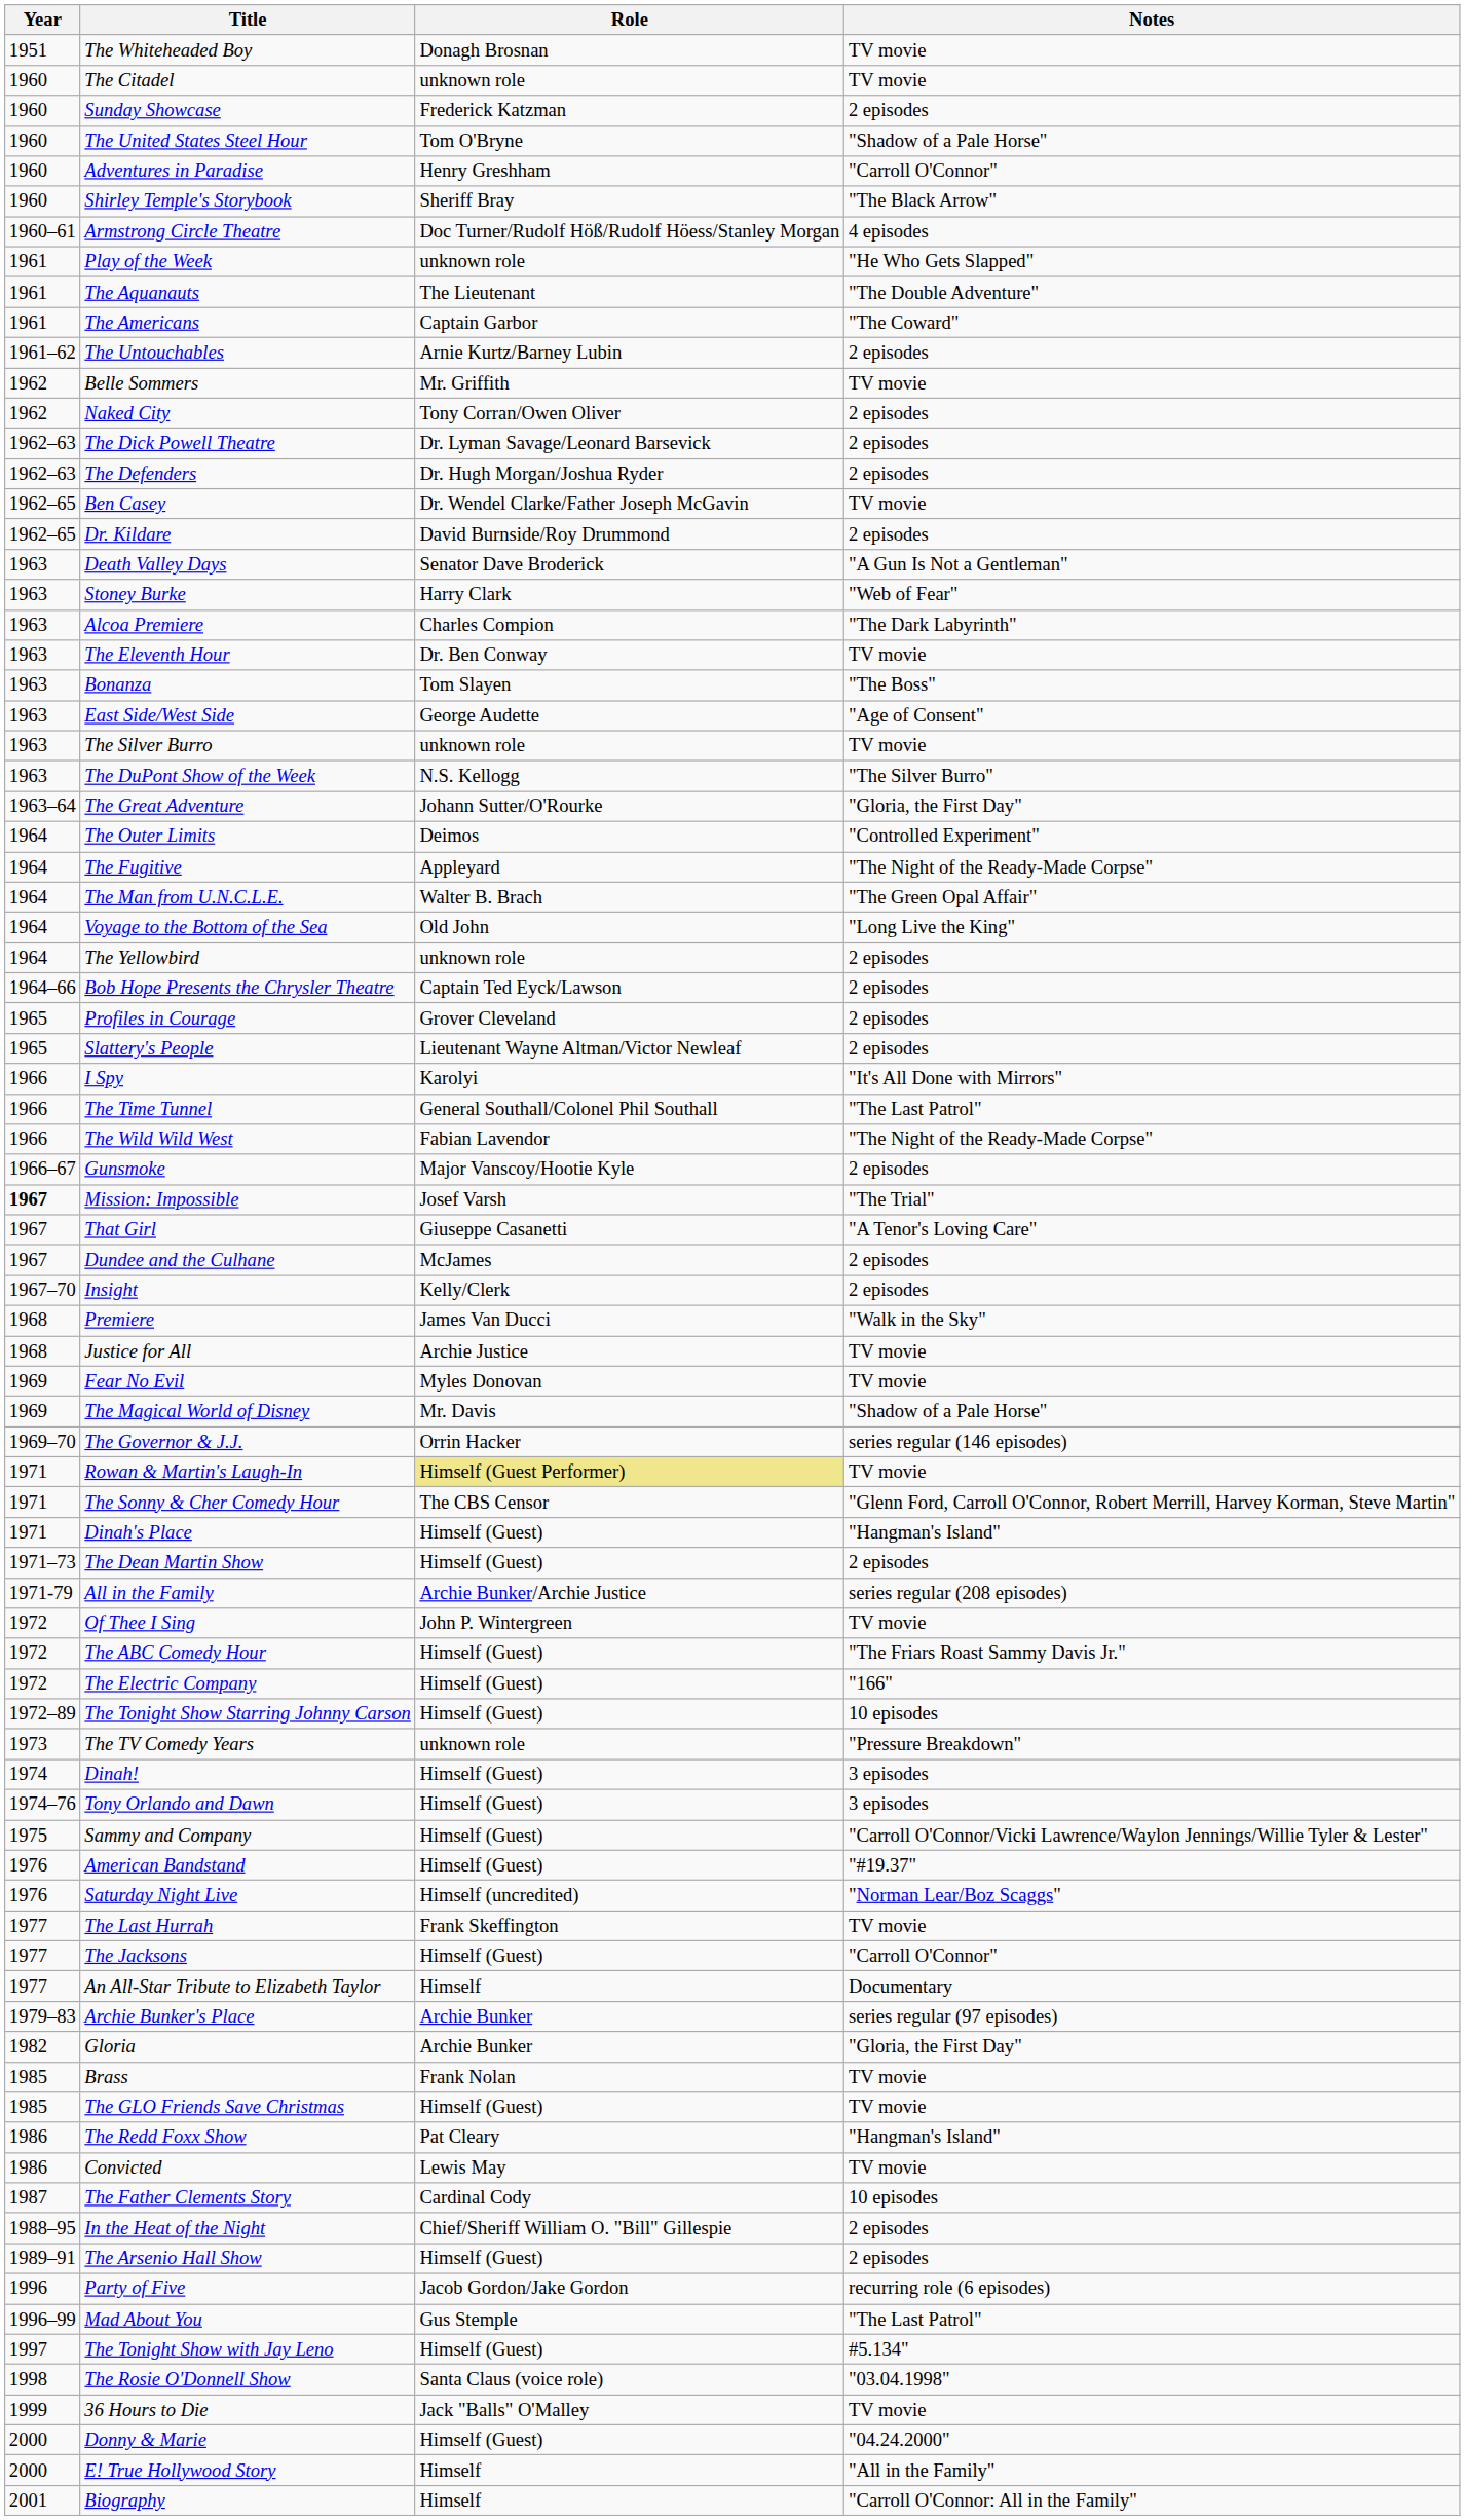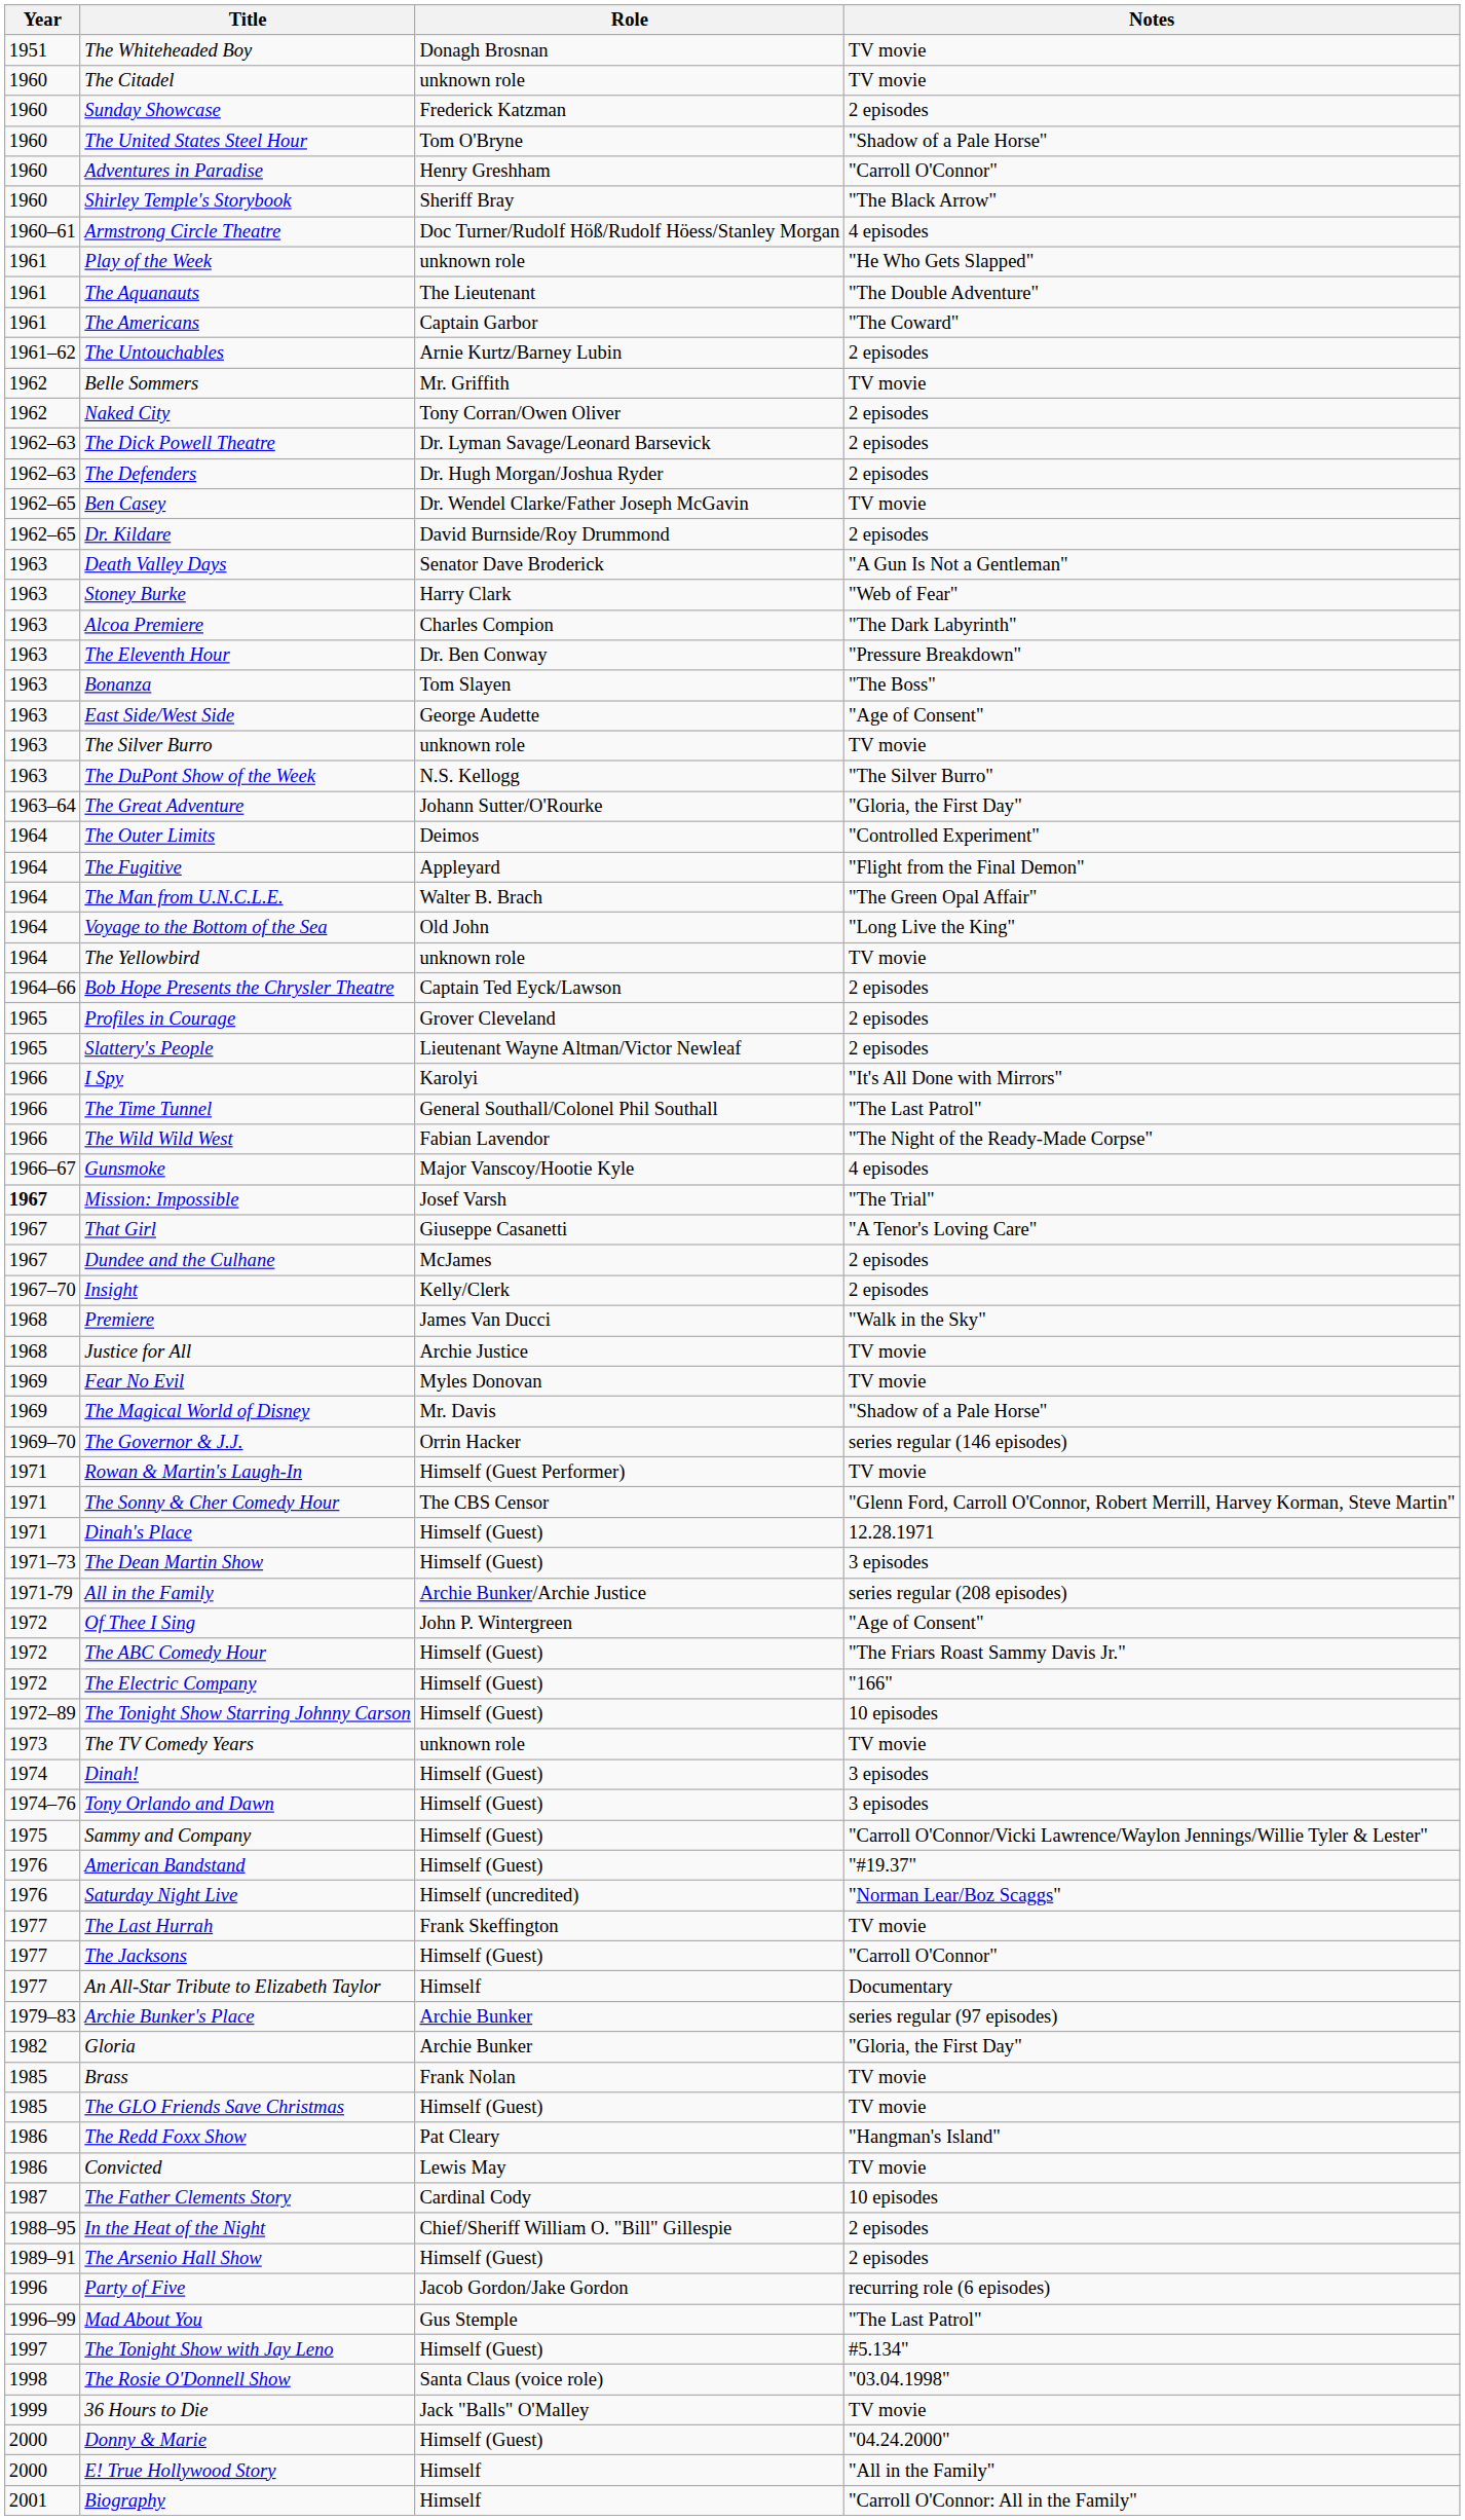The Eleventh Hour | Notes: TV movie -> "Pressure Breakdown"
The Fugitive | Notes: "The Night of the Ready-Made Corpse" -> "Flight from the Final Demon"
The Yellowbird | Notes: 2 episodes -> TV movie
Gunsmoke | Notes: 2 episodes -> 4 episodes
Rowan & Martin's Laugh-In | Role: khaki background -> no background
Dinah's Place | Notes: "Hangman's Island" -> 12.28.1971
The Dean Martin Show | Notes: 2 episodes -> 3 episodes
Of Thee I Sing | Notes: TV movie -> "Age of Consent"
The TV Comedy Years | Notes: "Pressure Breakdown" -> TV movie
